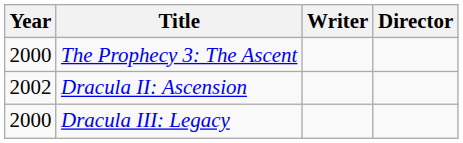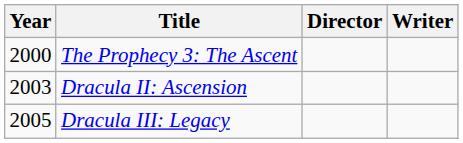columns swapped: Director <-> Writer
Dracula II: Ascension | Year: 2002 -> 2003
Dracula III: Legacy | Year: 2000 -> 2005
